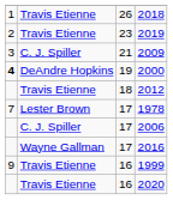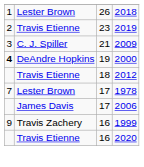2018 | column 2: Travis Etienne -> Lester Brown
2006 | column 2: C. J. Spiller -> James Davis
- row: Wayne Gallman | 17 | 2016
1999 | column 2: Travis Etienne -> Travis Zachery
